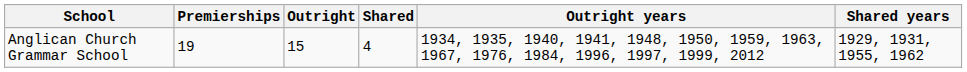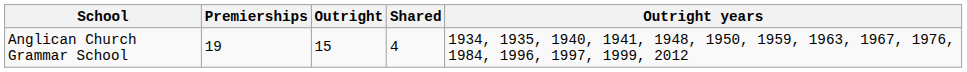- column: Shared years | 1929, 1931, 1955, 1962
